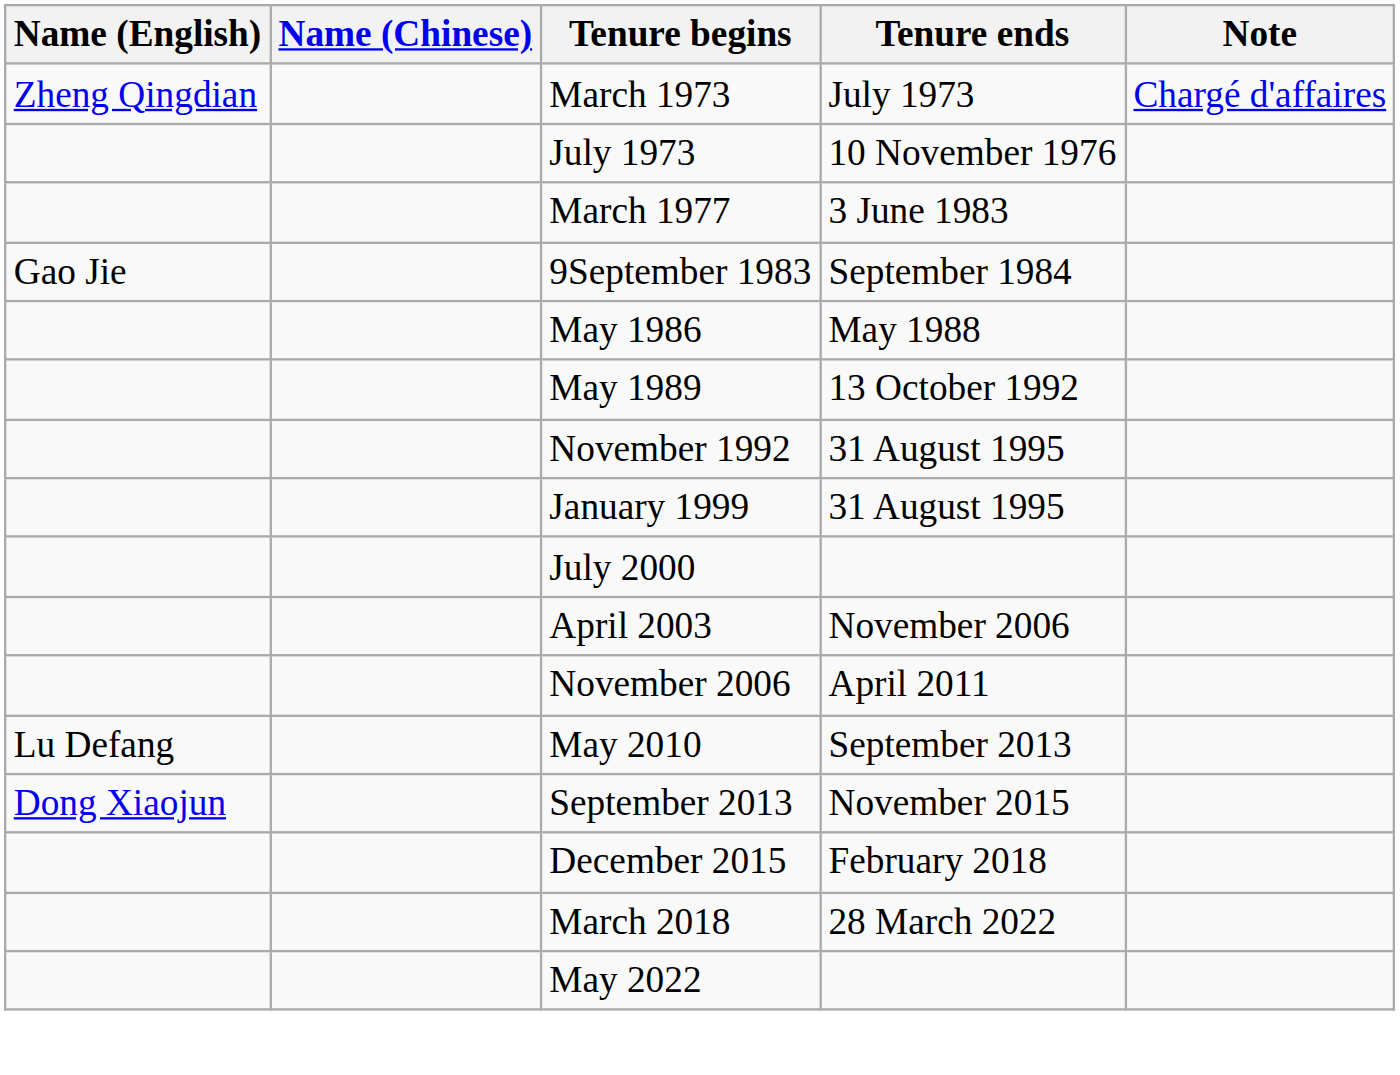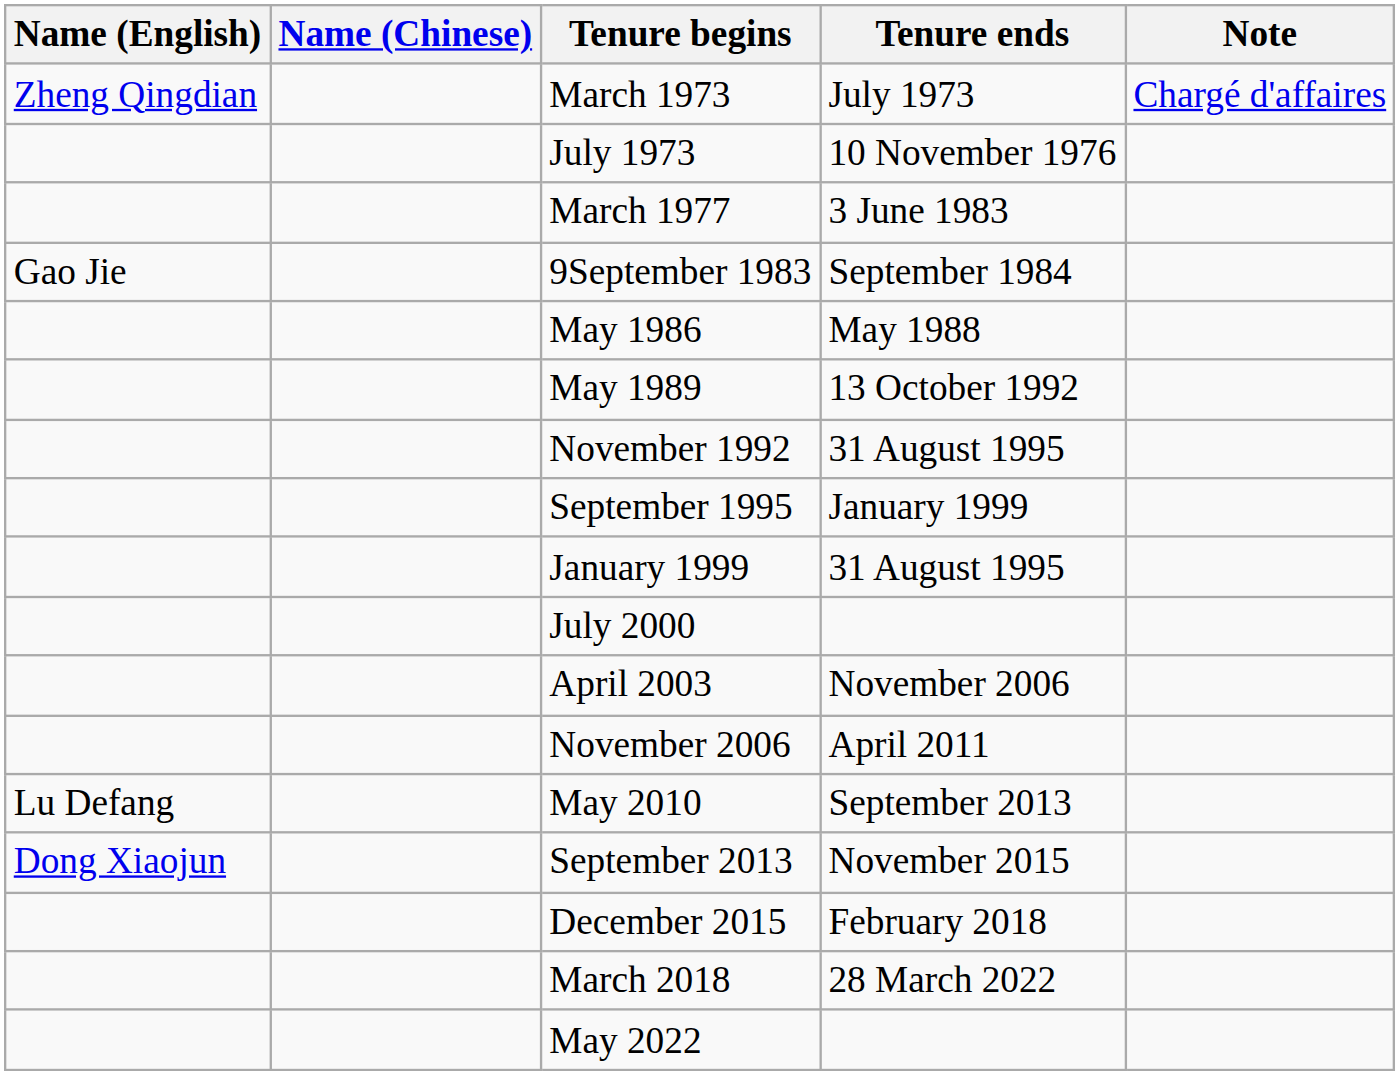+ row: September 1995 | January 1999
